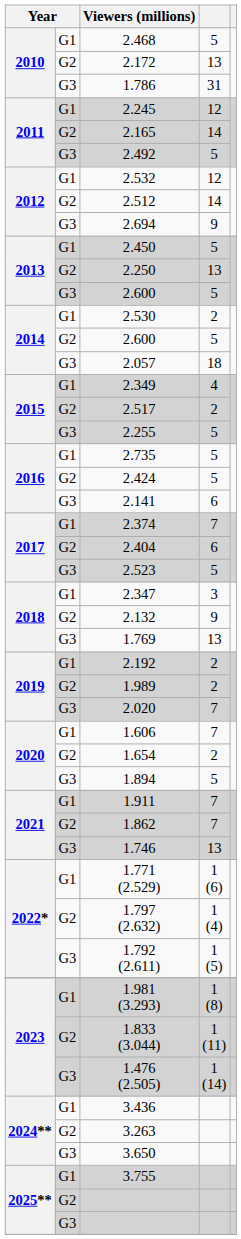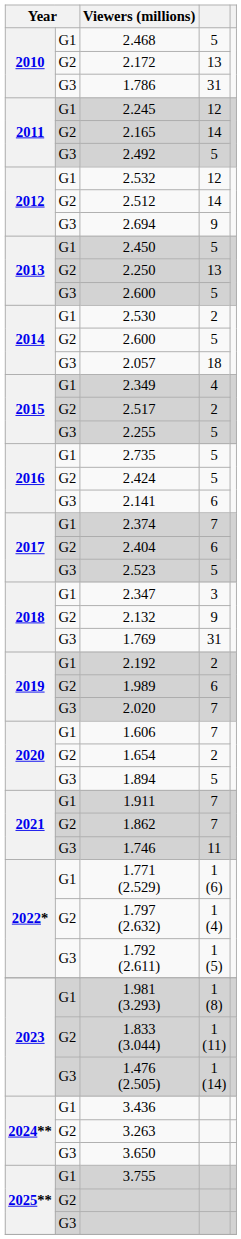1.769 | column 4: 13 -> 31
1.989 | column 4: 2 -> 6
1.746 | column 4: 13 -> 11
